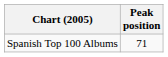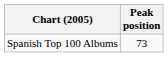Spanish Top 100 Albums | Peak position: 71 -> 73
